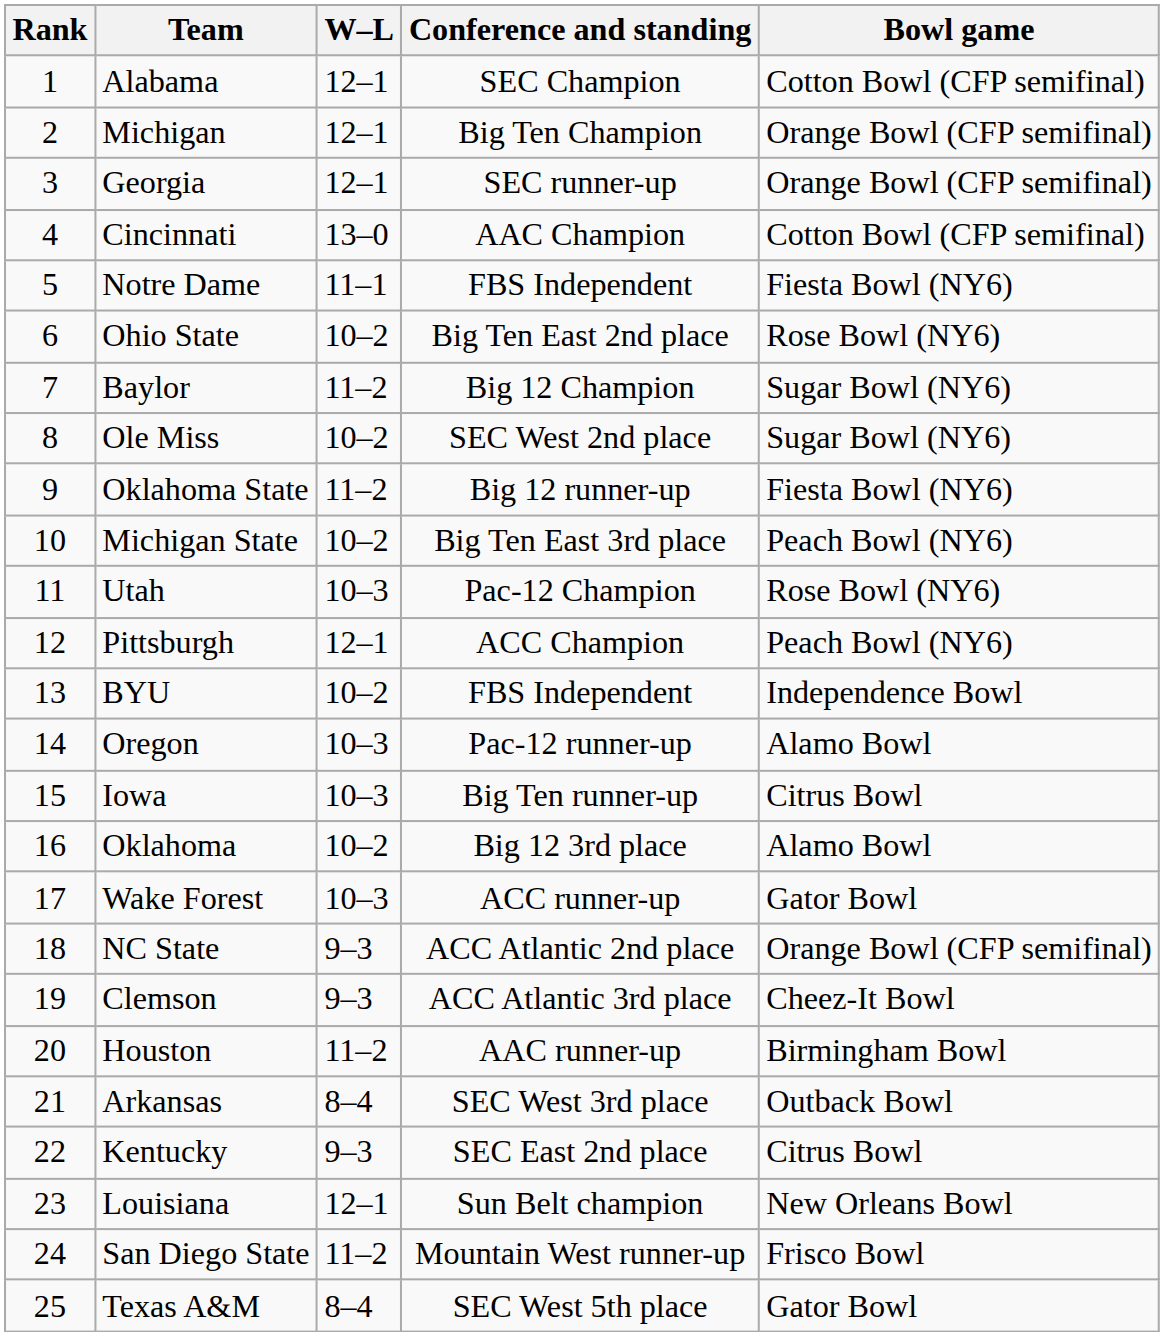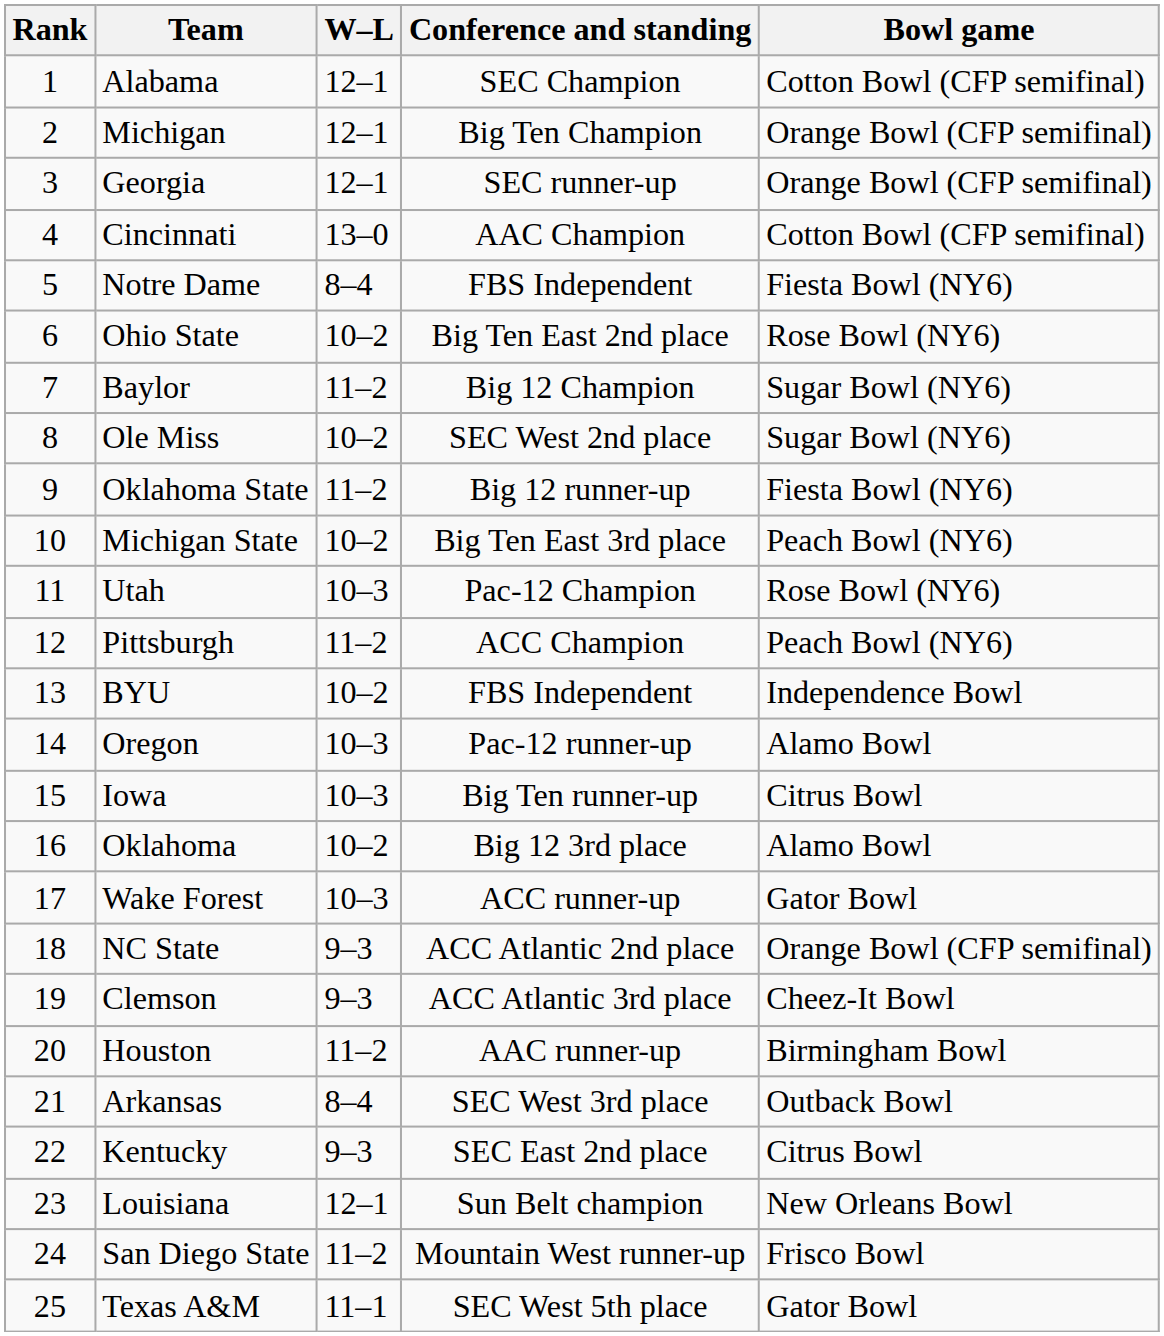Notre Dame | W–L: 11–1 -> 8–4
Pittsburgh | W–L: 12–1 -> 11–2
Texas A&M | W–L: 8–4 -> 11–1
